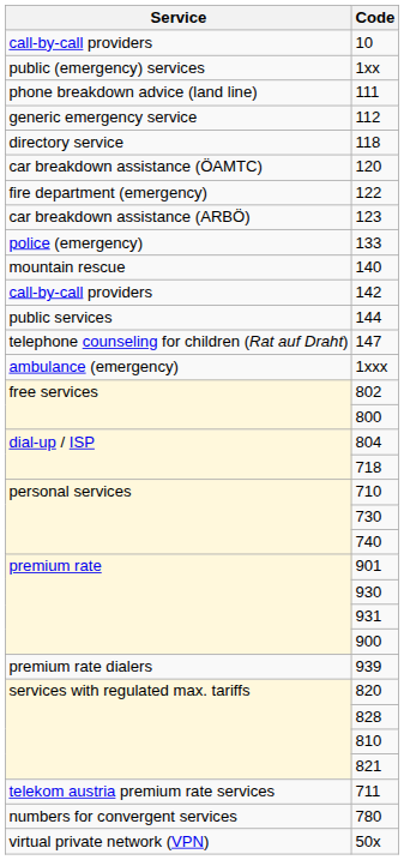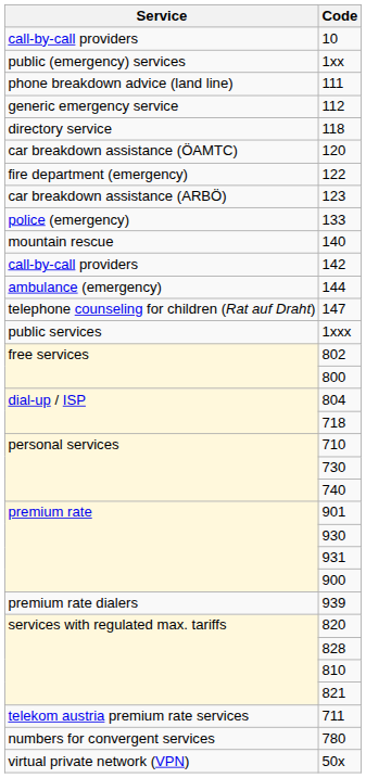144 | Service: public services -> ambulance (emergency)
1xxx | Service: ambulance (emergency) -> public services
